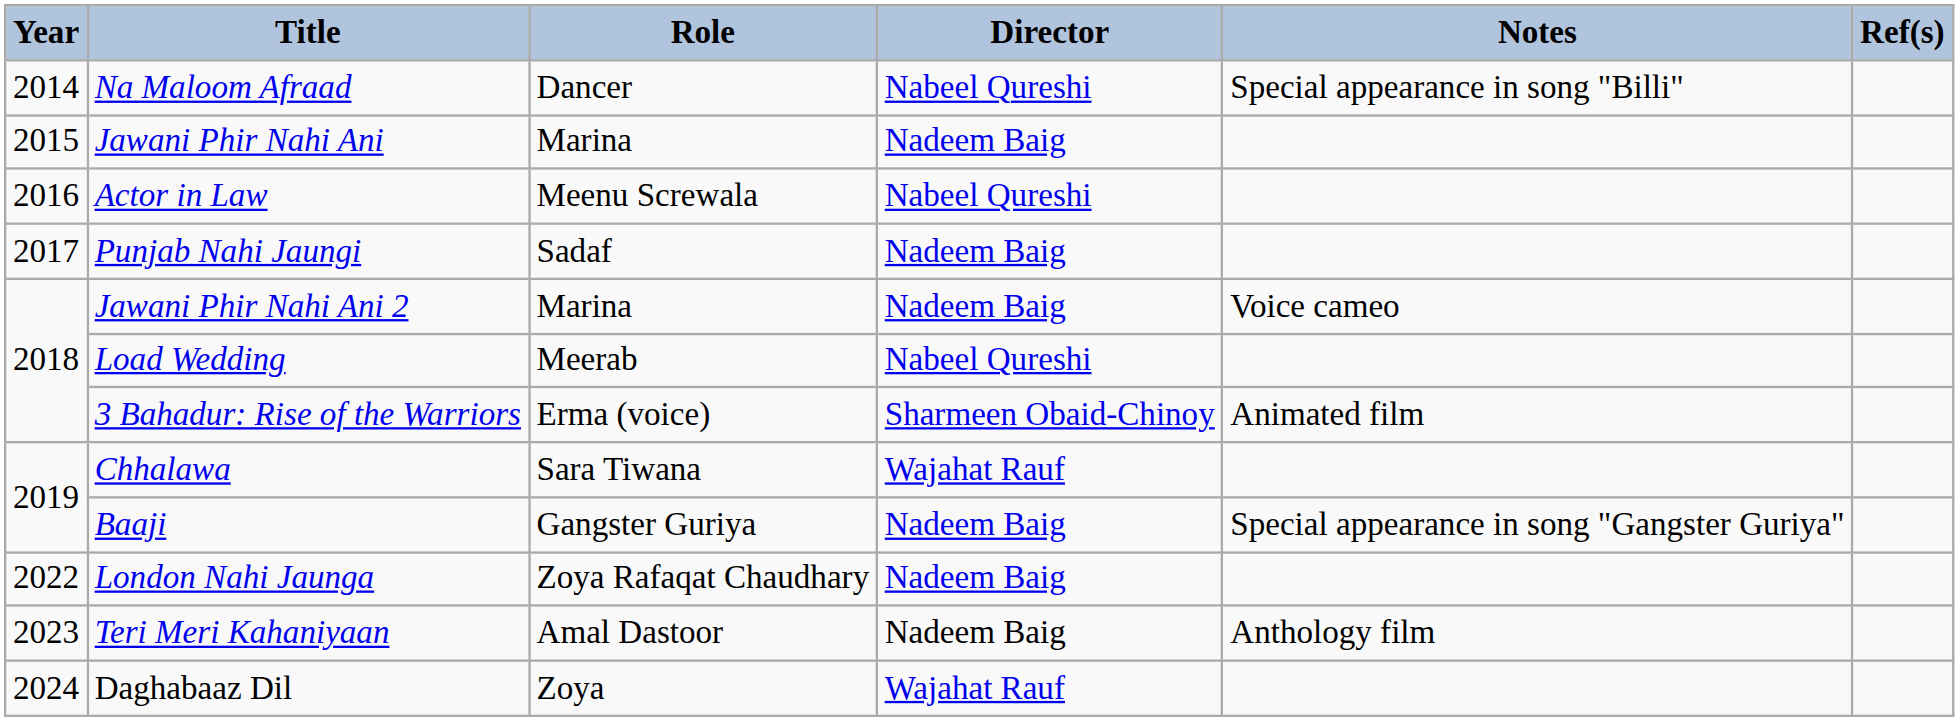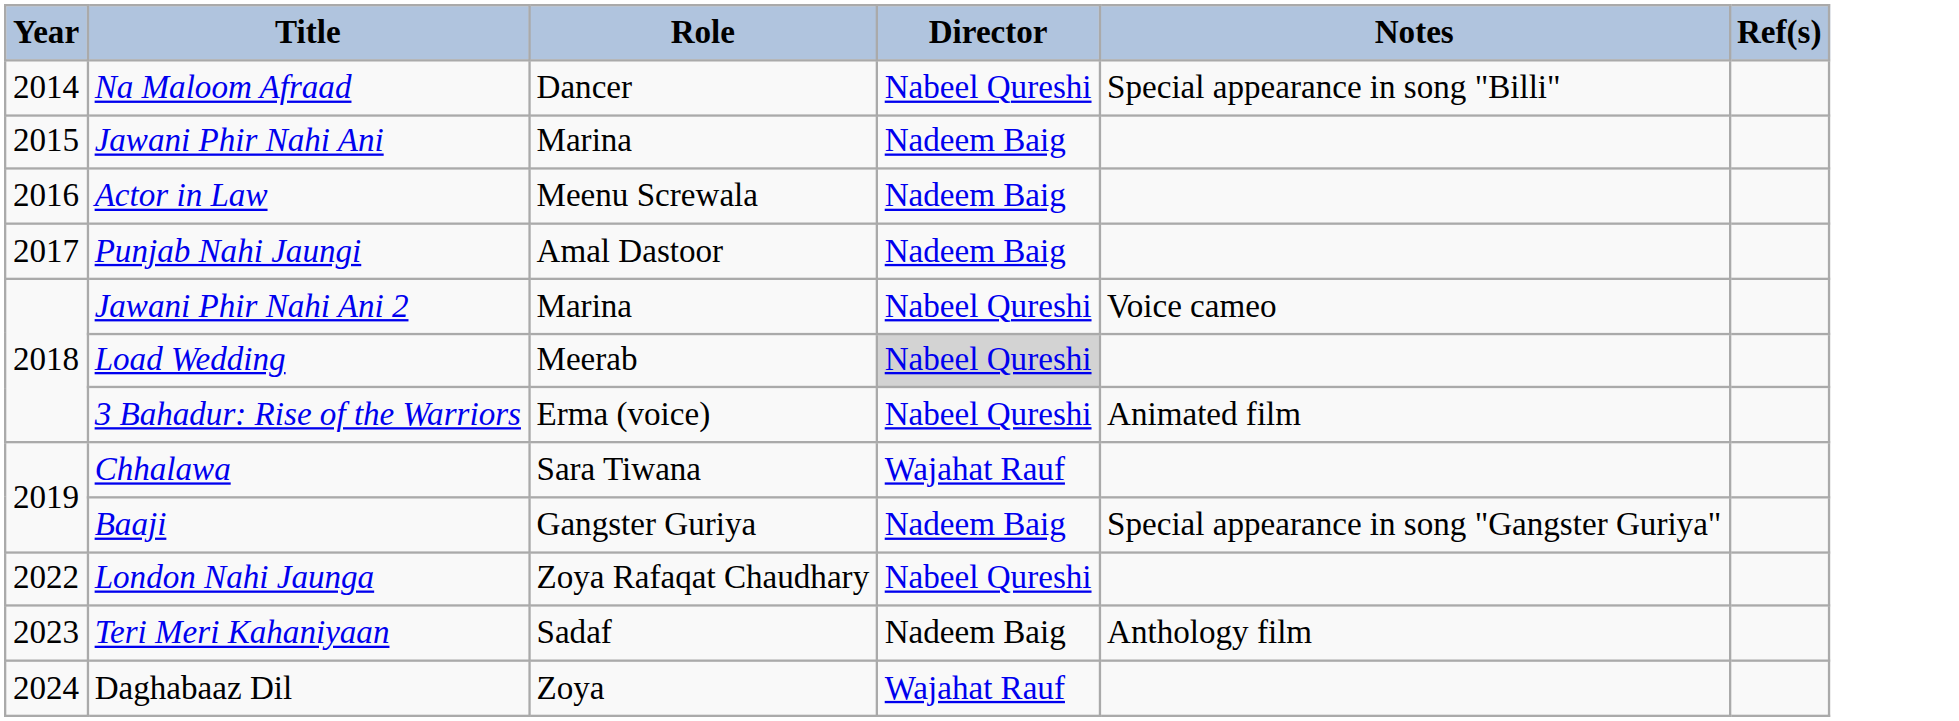Actor in Law | Director: Nabeel Qureshi -> Nadeem Baig
Punjab Nahi Jaungi | Role: Sadaf -> Amal Dastoor
Jawani Phir Nahi Ani 2 | Director: Nadeem Baig -> Nabeel Qureshi
Load Wedding | Director: no background -> lightgrey background
3 Bahadur: Rise of the Warriors | Director: Sharmeen Obaid-Chinoy -> Nabeel Qureshi
London Nahi Jaunga | Director: Nadeem Baig -> Nabeel Qureshi
Teri Meri Kahaniyaan | Role: Amal Dastoor -> Sadaf
